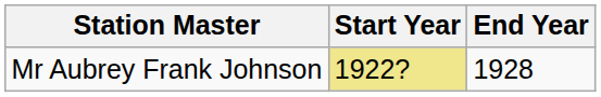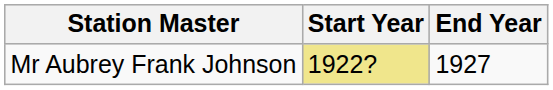Mr Aubrey Frank Johnson | End Year: 1928 -> 1927
